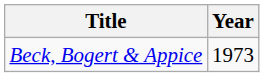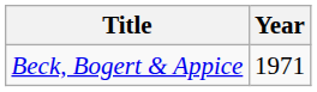Beck, Bogert & Appice | Year: 1973 -> 1971
